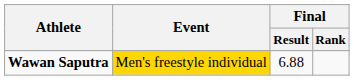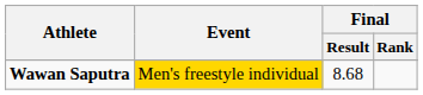Wawan Saputra | Final / Result: 6.88 -> 8.68
